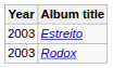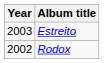Rodox | Year: 2003 -> 2002
